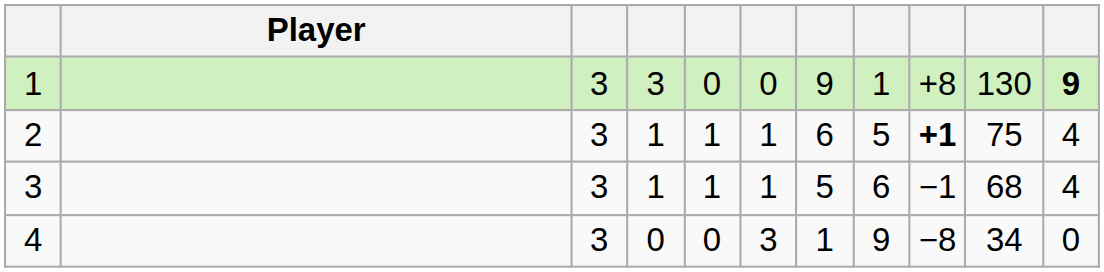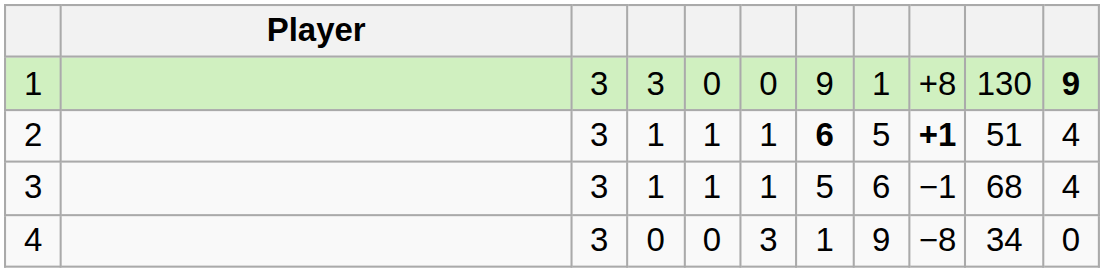2 | column 7: normal -> bold
2 | column 10: 75 -> 51
